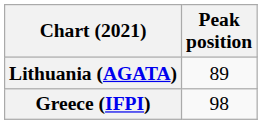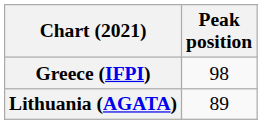rows swapped: Greece (IFPI) <-> Lithuania (AGATA)
